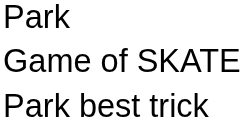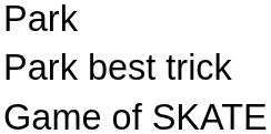rows swapped: Park best trick <-> Game of SKATE
